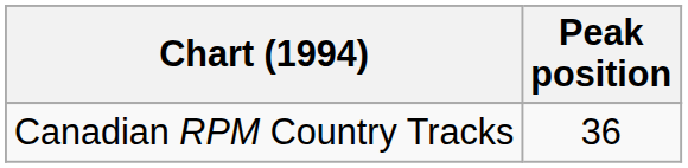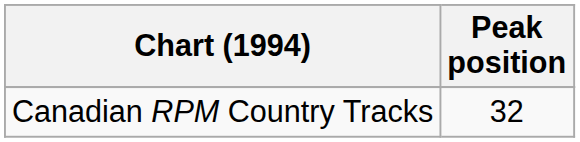Canadian RPM Country Tracks | Peak position: 36 -> 32
